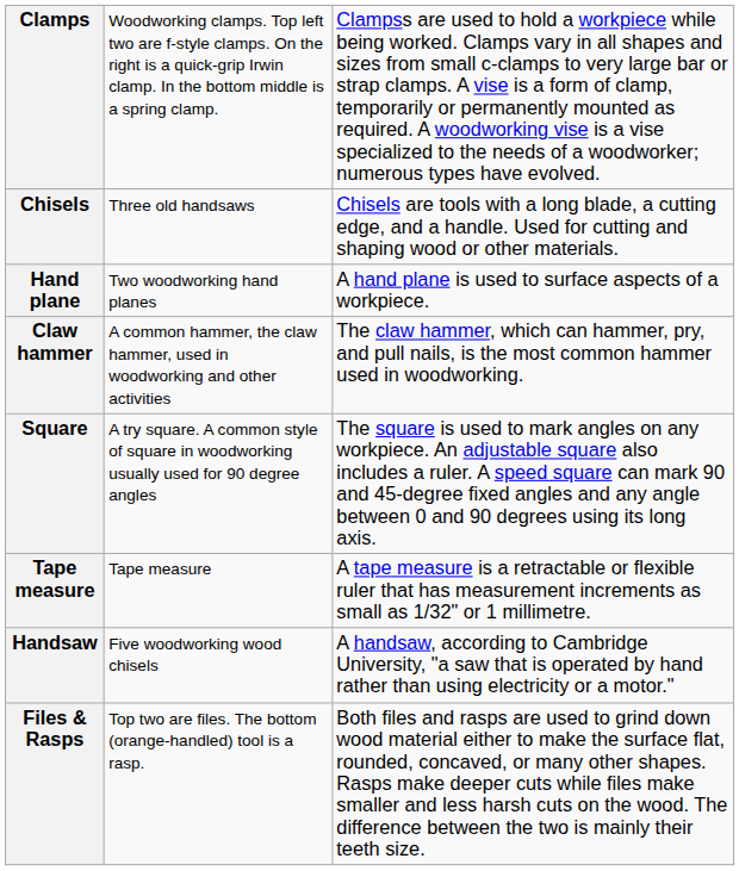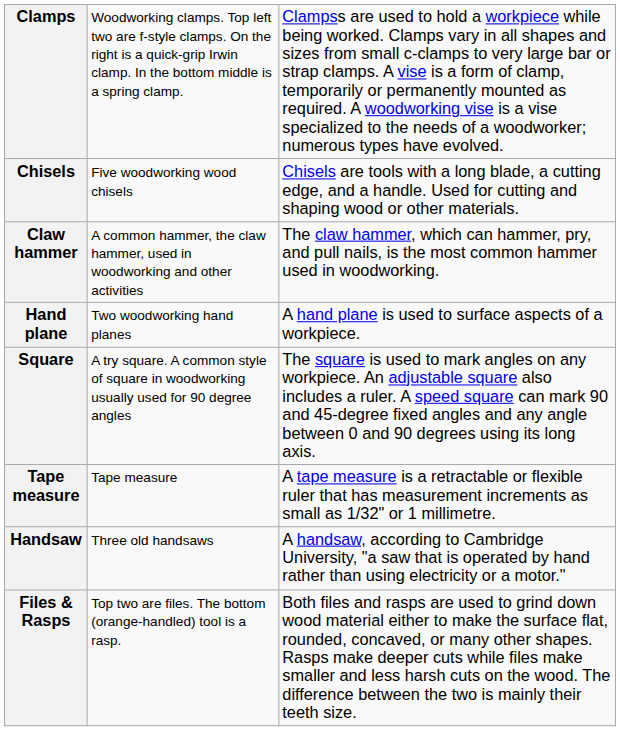Chisels | column 2: Three old handsaws -> Five woodworking wood chisels
rows swapped: Claw hammer <-> Hand plane
Handsaw | column 2: Five woodworking wood chisels -> Three old handsaws
